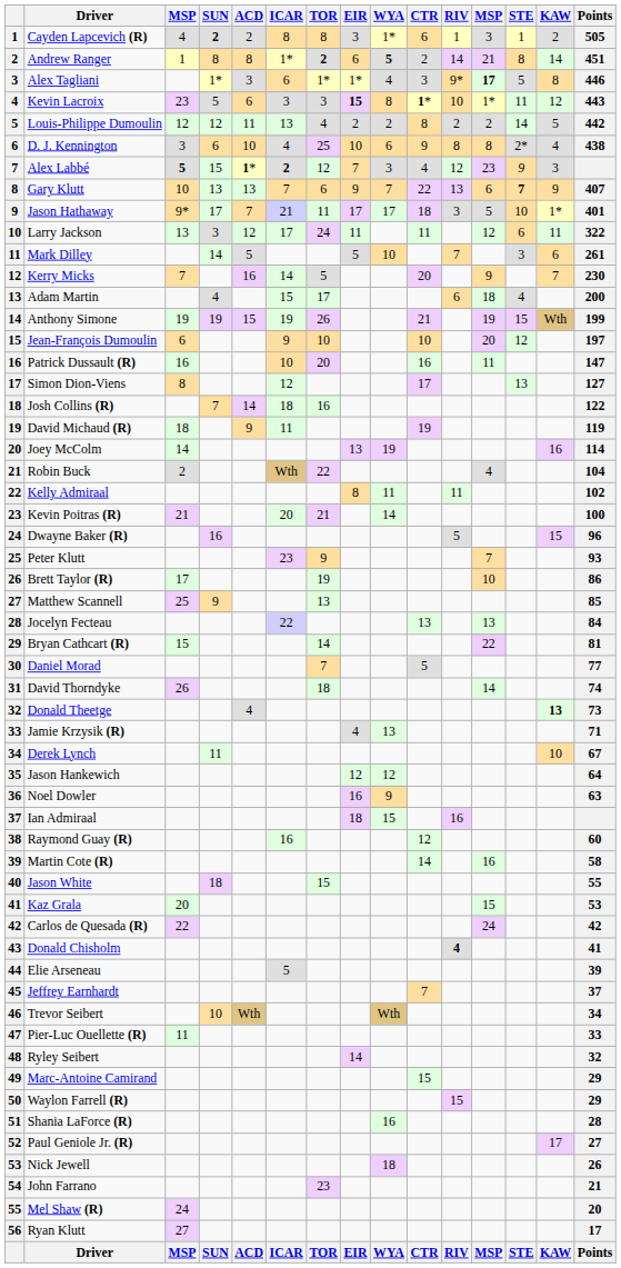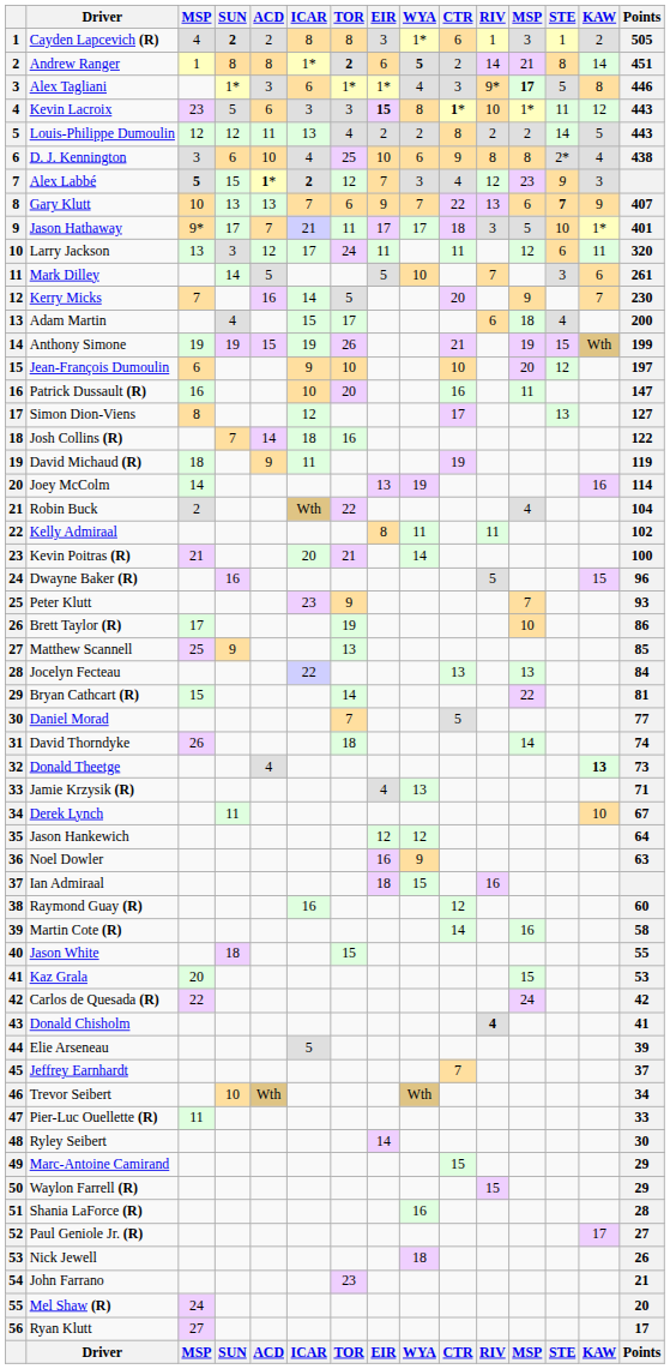Louis-Philippe Dumoulin | Points: 442 -> 443
Larry Jackson | Points: 322 -> 320
Ryley Seibert | Points: 32 -> 30
